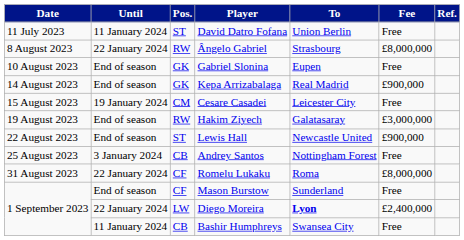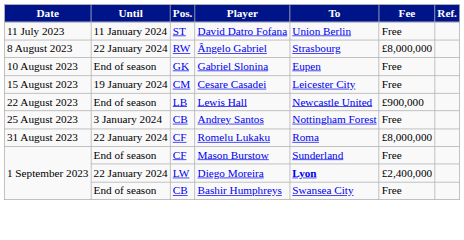- row: 14 August 2023 | End of season | GK | Kepa Arrizabalaga | Real Madrid | £900,000
- row: 19 August 2023 | End of season | RW | Hakim Ziyech | Galatasaray | £3,000,000
Lewis Hall | Pos.: ST -> LB
Bashir Humphreys | Until: 11 January 2024 -> End of season
